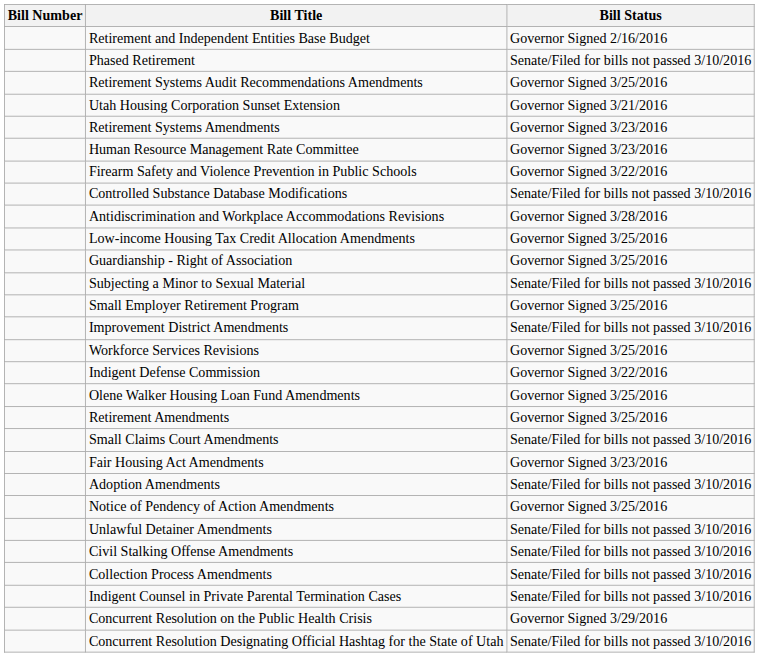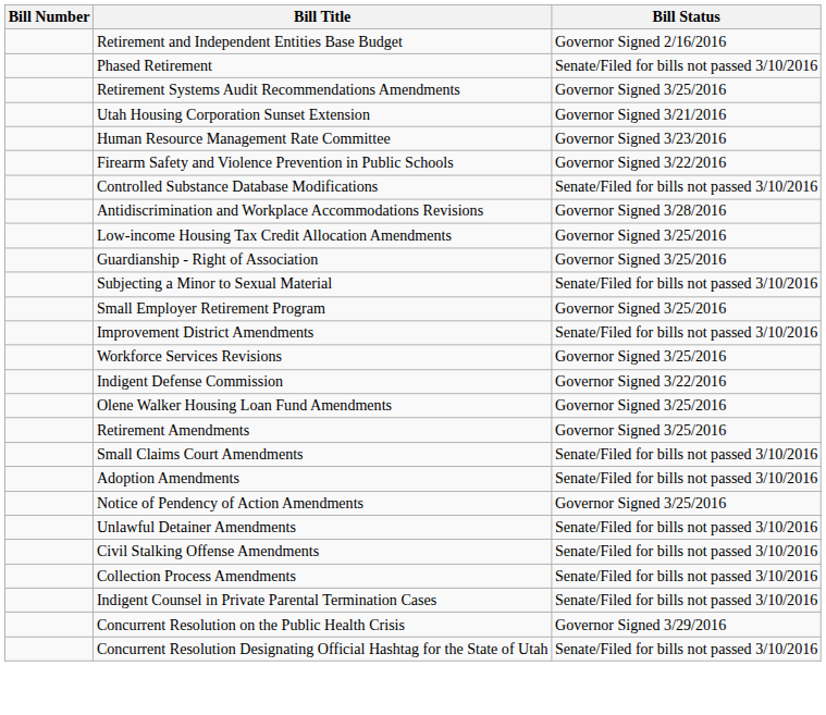- row: Retirement Systems Amendments | Governor Signed 3/23/2016
- row: Fair Housing Act Amendments | Governor Signed 3/23/2016
